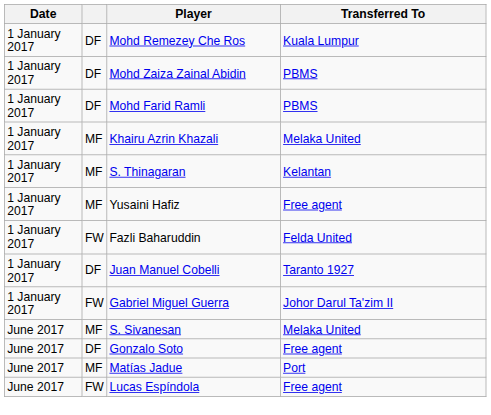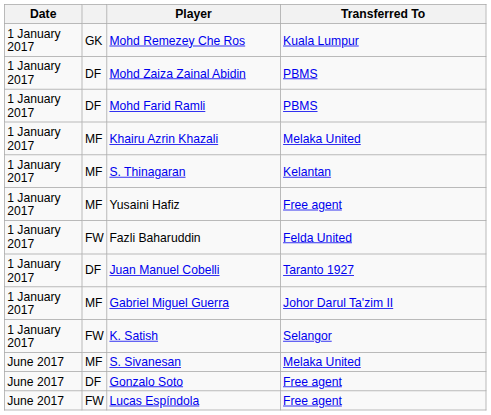Mohd Remezey Che Ros | column 2: DF -> GK
Gabriel Miguel Guerra | column 2: FW -> MF
+ row: 1 January 2017 | FW | K. Satish | Selangor
- row: June 2017 | MF | Matías Jadue | Port
